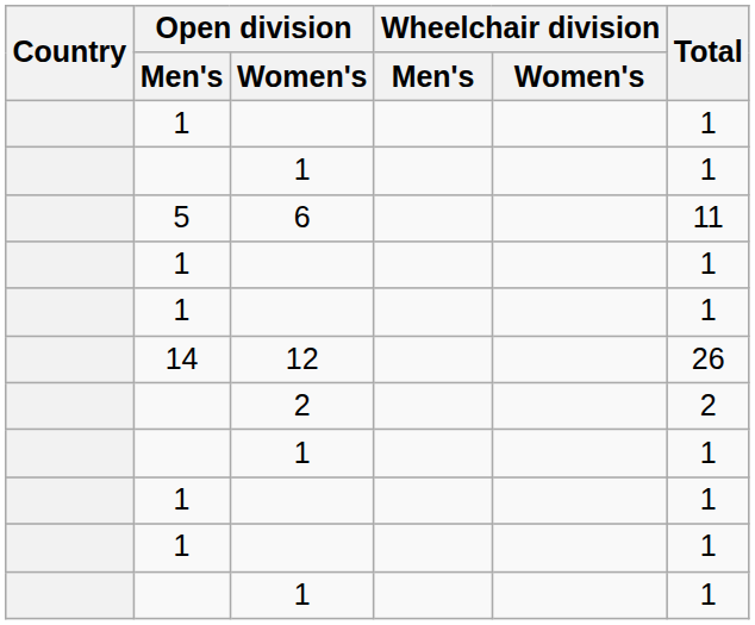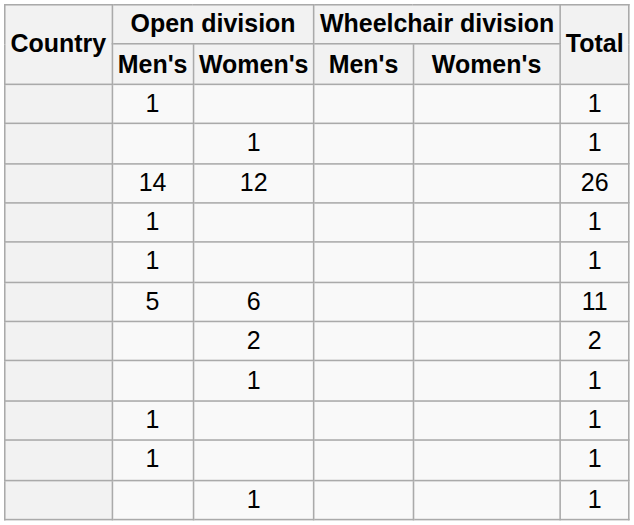rows swapped: 6 <-> 12
